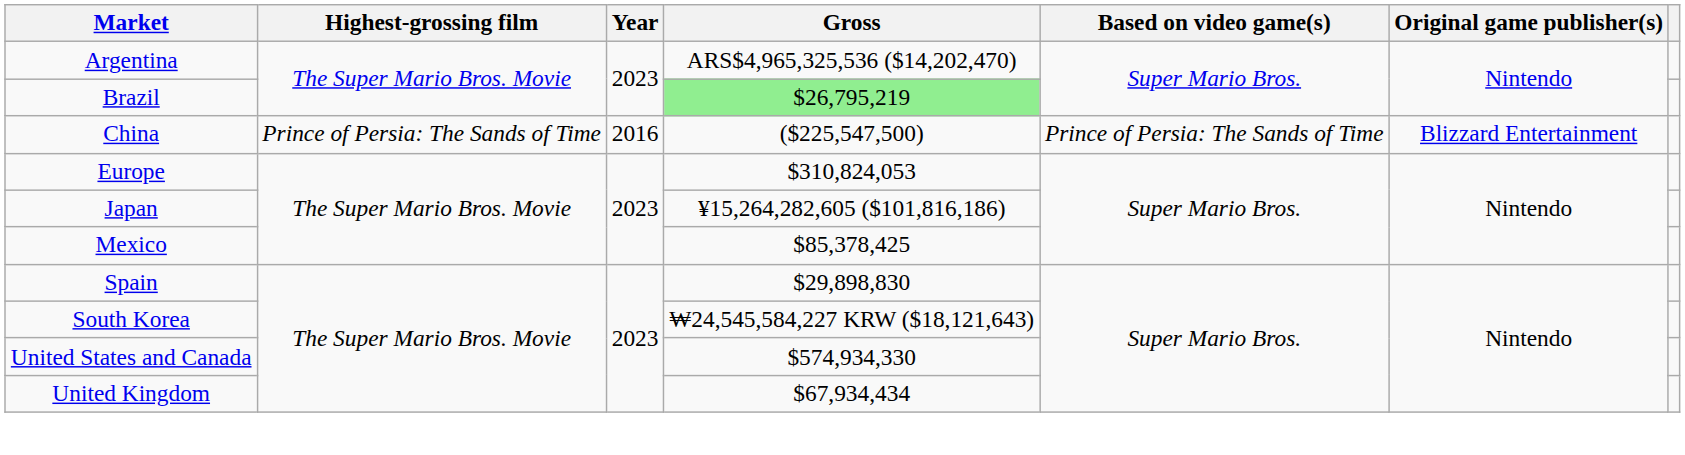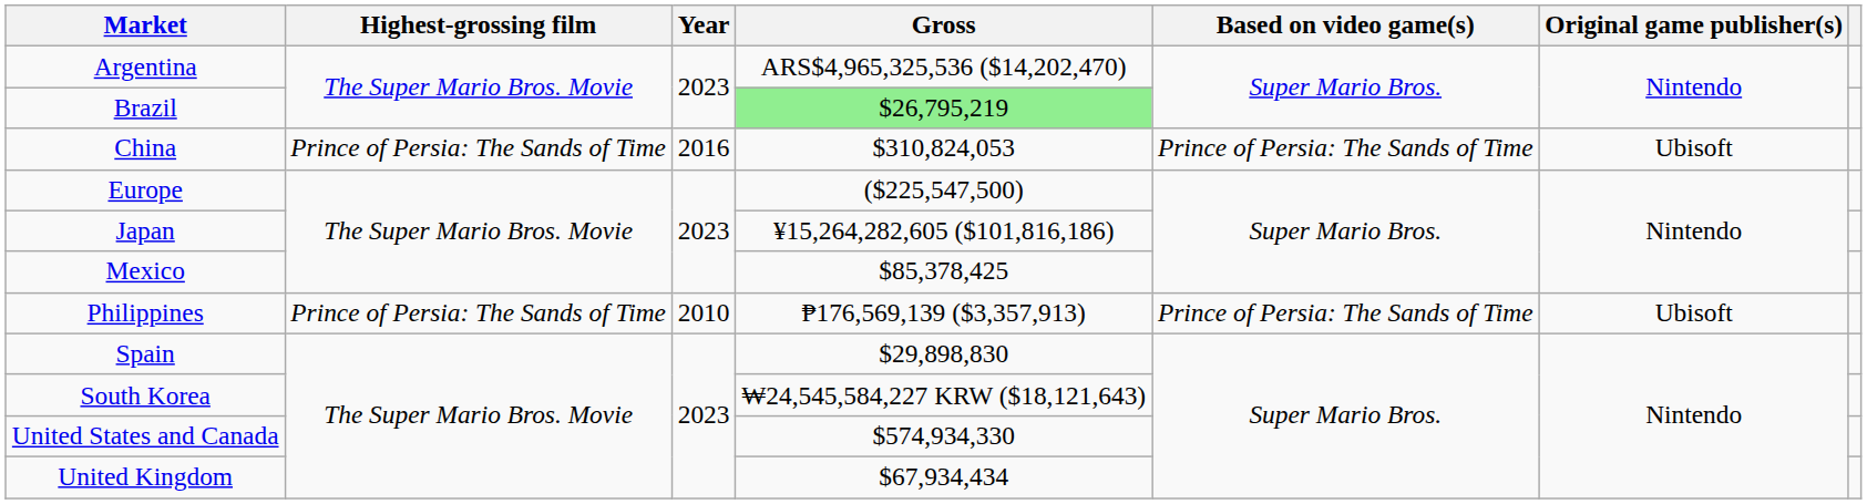China | Gross: ($225,547,500) -> $310,824,053
China | Original game publisher(s): Blizzard Entertainment -> Ubisoft
Europe | Gross: $310,824,053 -> ($225,547,500)
+ row: Philippines | Prince of Persia: The Sands of Time | 2010 | ₱176,569,139 ($3,357,913) | Prince of Persia: The Sands of Time | Ubisoft
